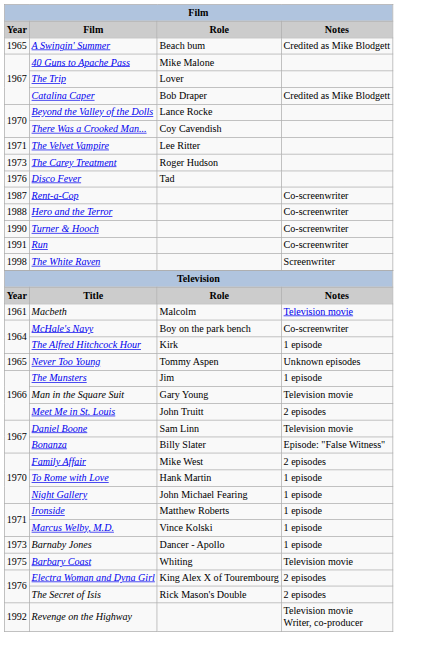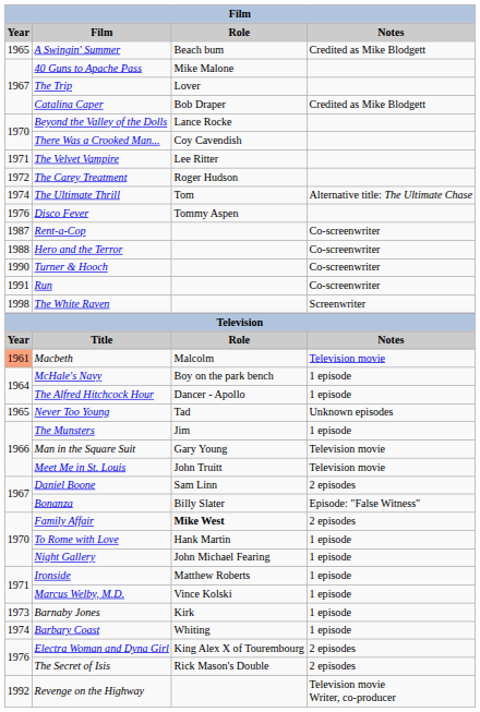The Carey Treatment | Year: 1973 -> 1972
+ row: 1974 | The Ultimate Thrill | Tom | Alternative title: The Ultimate Chase
Disco Fever | Role: Tad -> Tommy Aspen
Macbeth | Year: no background -> lightsalmon background
McHale's Navy | Notes: Co-screenwriter -> 1 episode
The Alfred Hitchcock Hour | Role: Kirk -> Dancer - Apollo
Never Too Young | Role: Tommy Aspen -> Tad
Meet Me in St. Louis | Notes: 2 episodes -> Television movie
Daniel Boone | Notes: Television movie -> 2 episodes
Family Affair | Role: normal -> bold
Barnaby Jones | Role: Dancer - Apollo -> Kirk
Barbary Coast | Year: 1975 -> 1974
Barbary Coast | Notes: Television movie -> 1 episode
